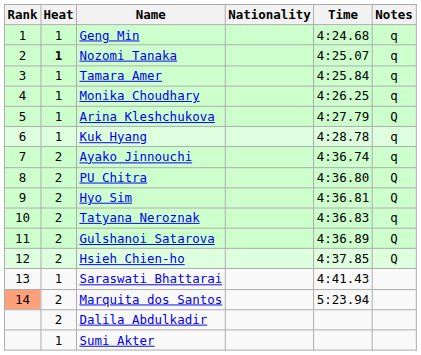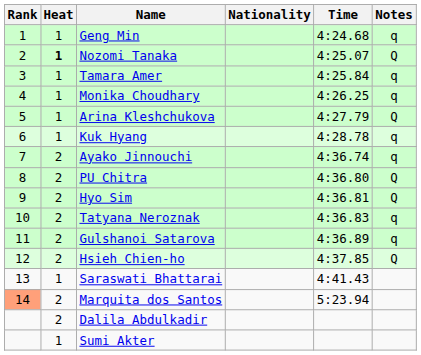Nozomi Tanaka | Notes: q -> Q
Gulshanoi Satarova | Notes: Q -> q
